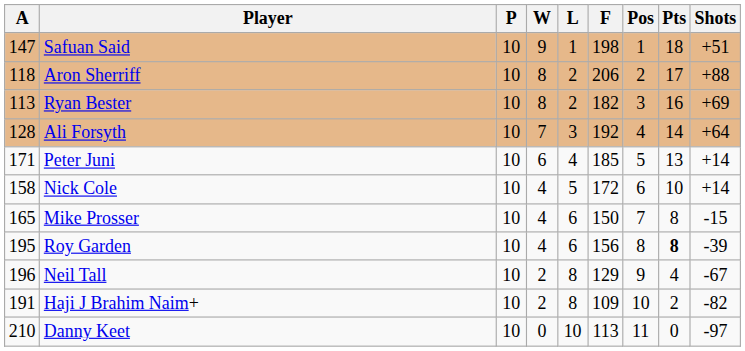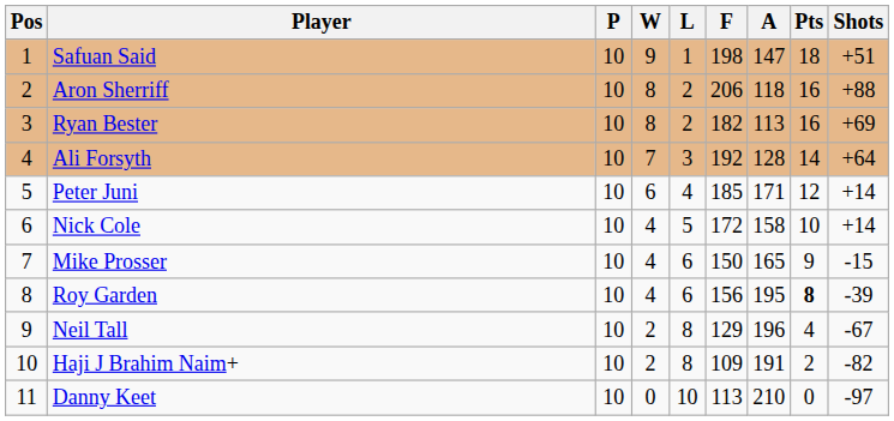columns swapped: Pos <-> A
Aron Sherriff | Pts: 17 -> 16
Peter Juni | Pts: 13 -> 12
Mike Prosser | Pts: 8 -> 9
